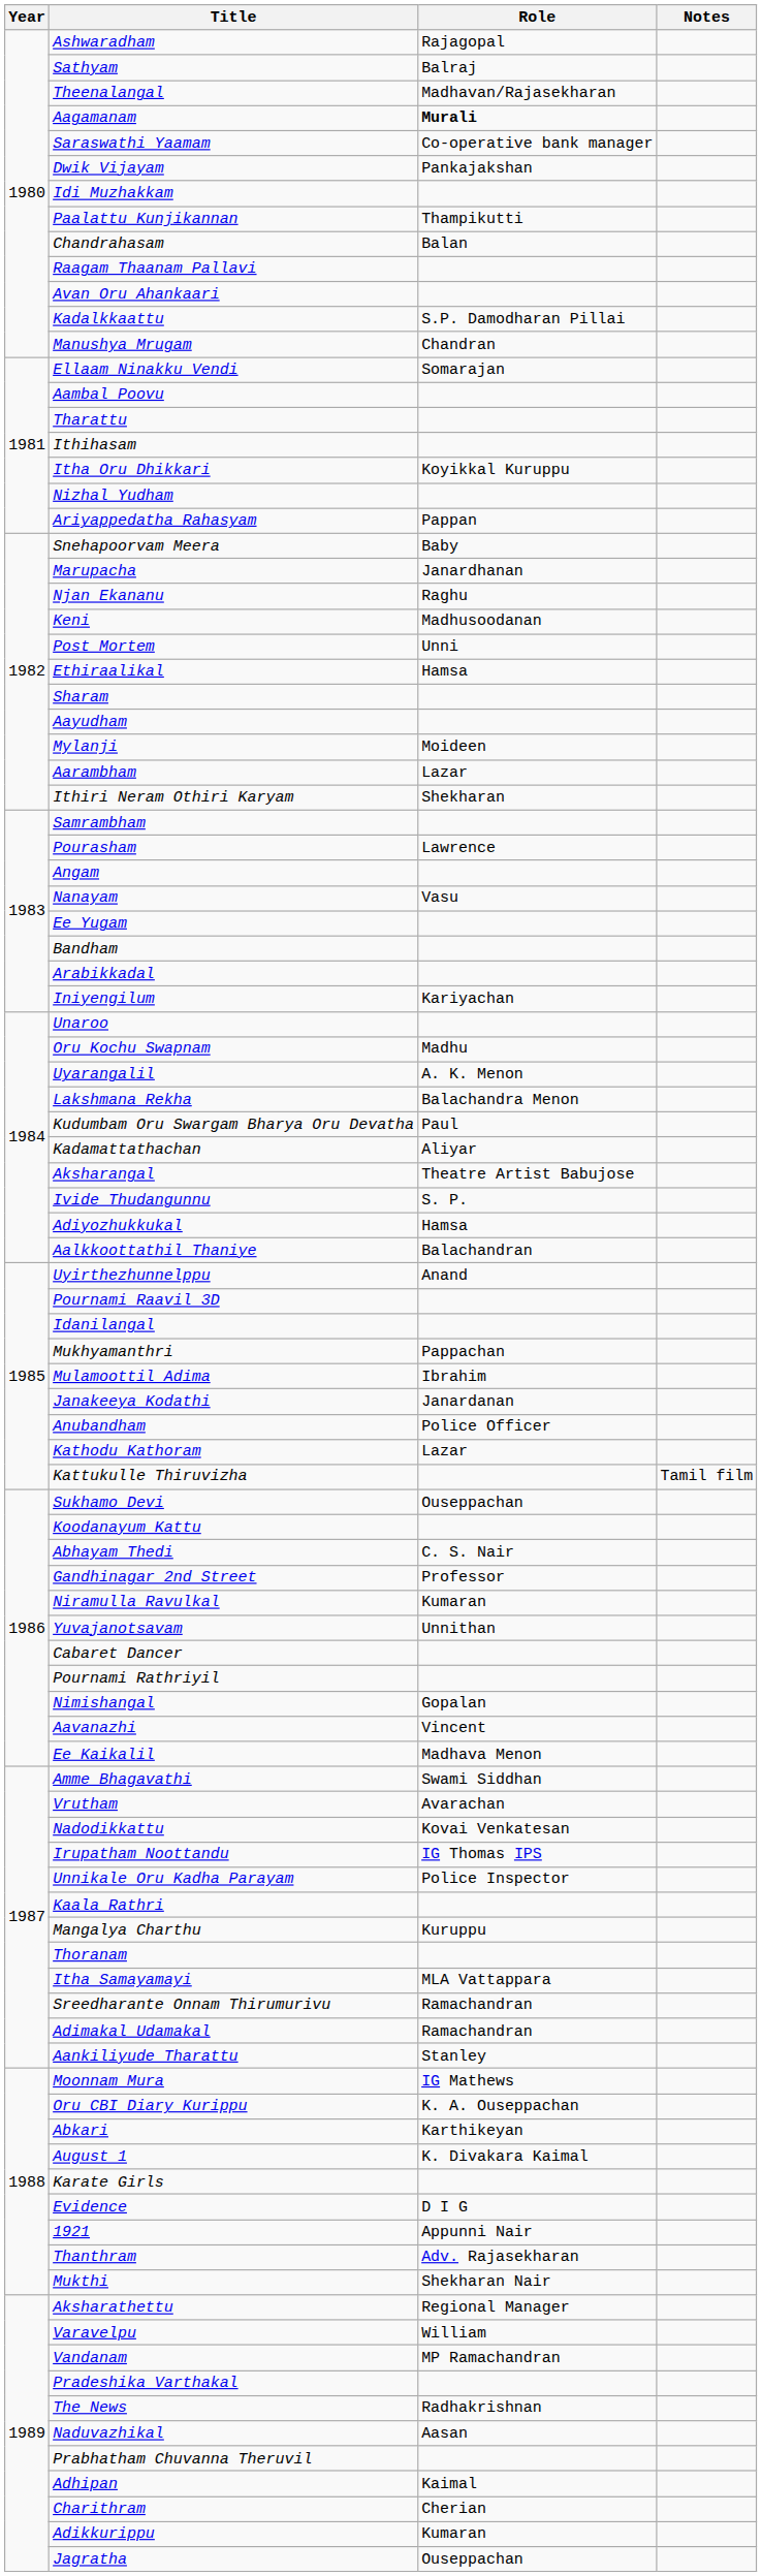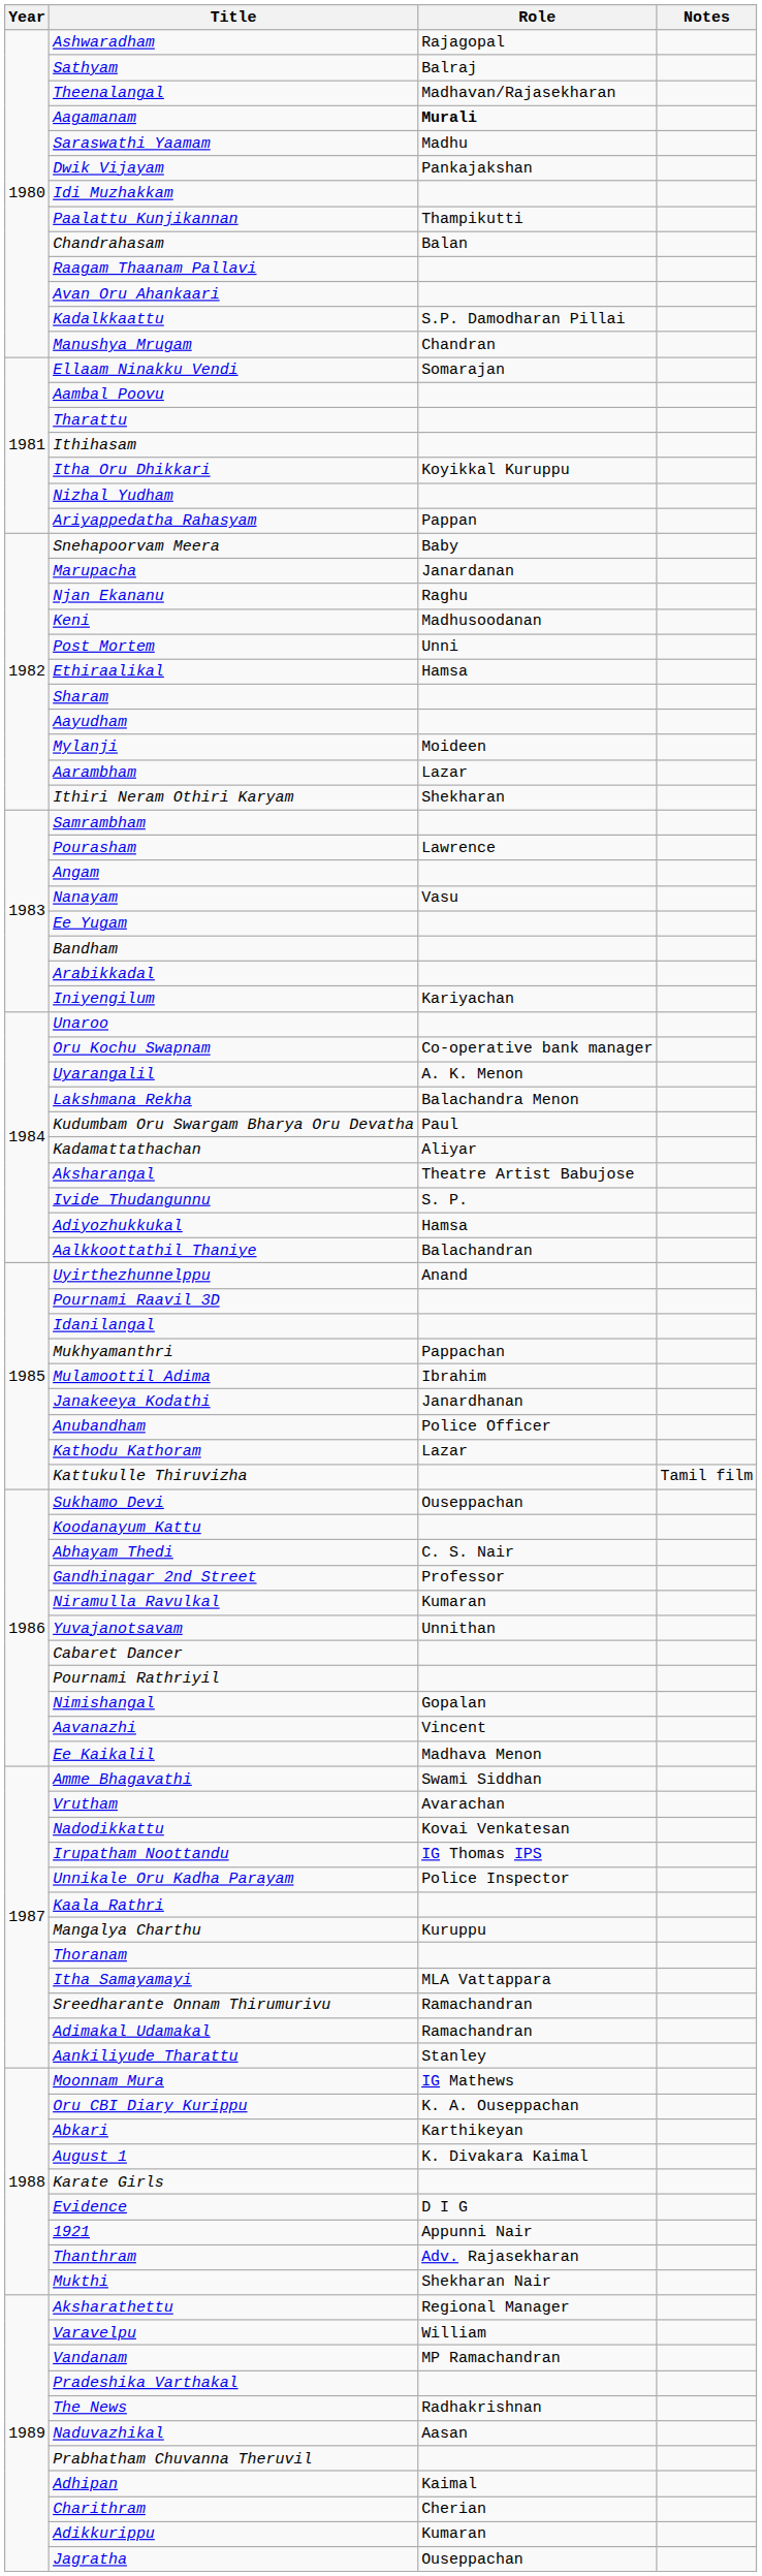Saraswathi Yaamam | Role: Co-operative bank manager -> Madhu
Marupacha | Role: Janardhanan -> Janardanan
Oru Kochu Swapnam | Role: Madhu -> Co-operative bank manager
Janakeeya Kodathi | Role: Janardanan -> Janardhanan
